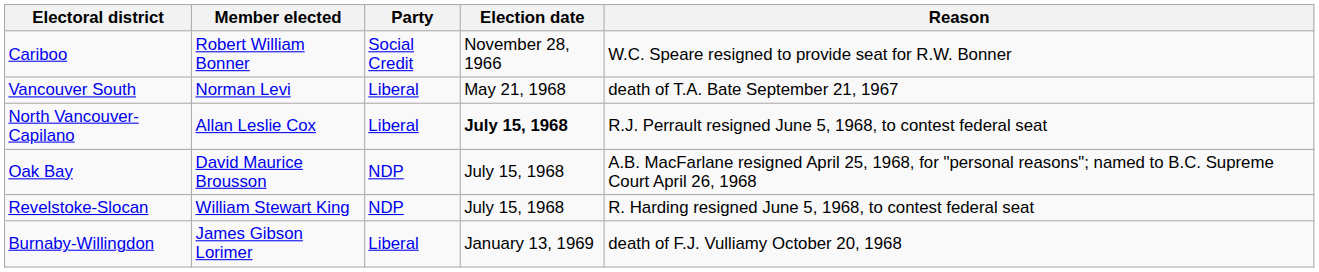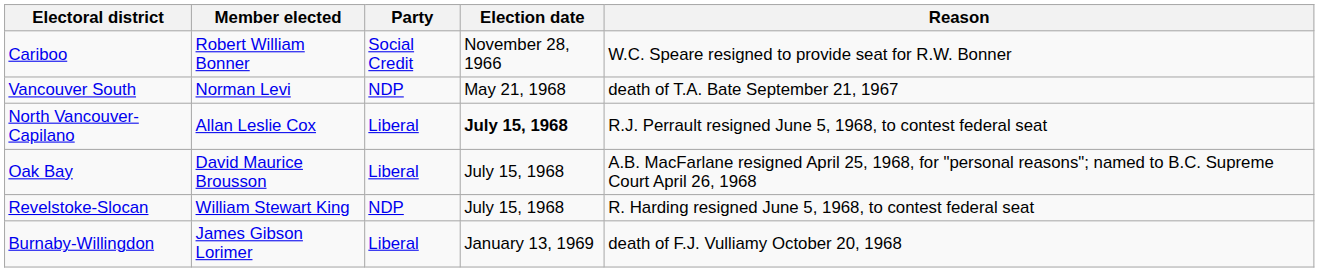Vancouver South | Party: Liberal -> NDP
Oak Bay | Party: NDP -> Liberal
